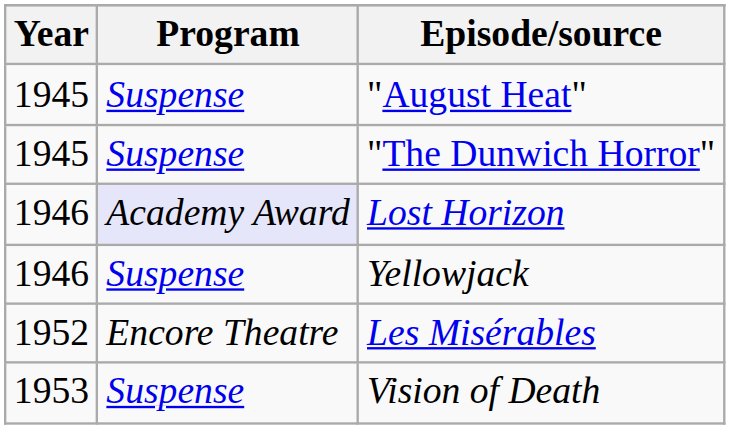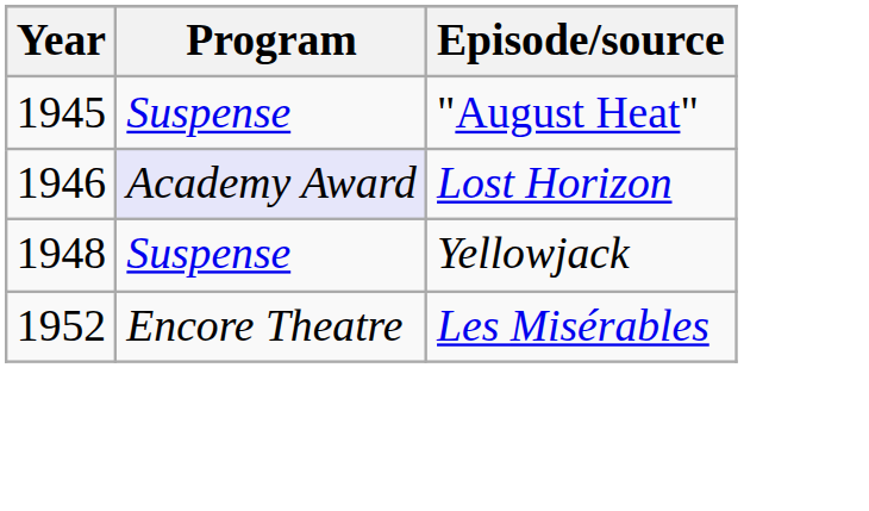- row: 1945 | Suspense | "The Dunwich Horror"
Yellowjack | Year: 1946 -> 1948
- row: 1953 | Suspense | Vision of Death
